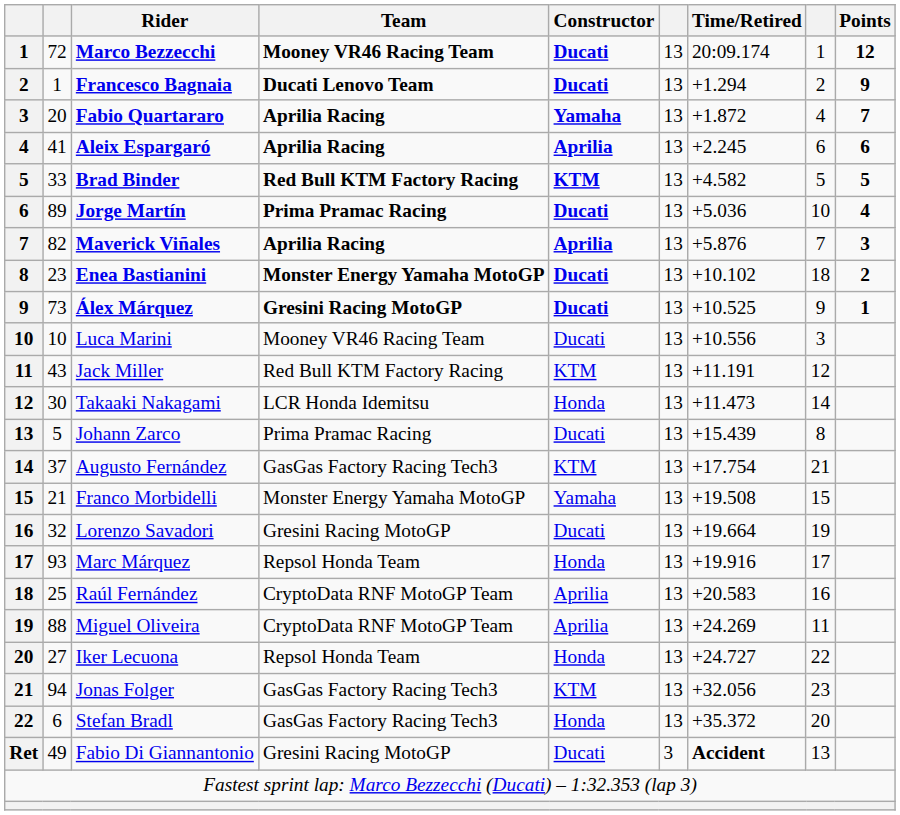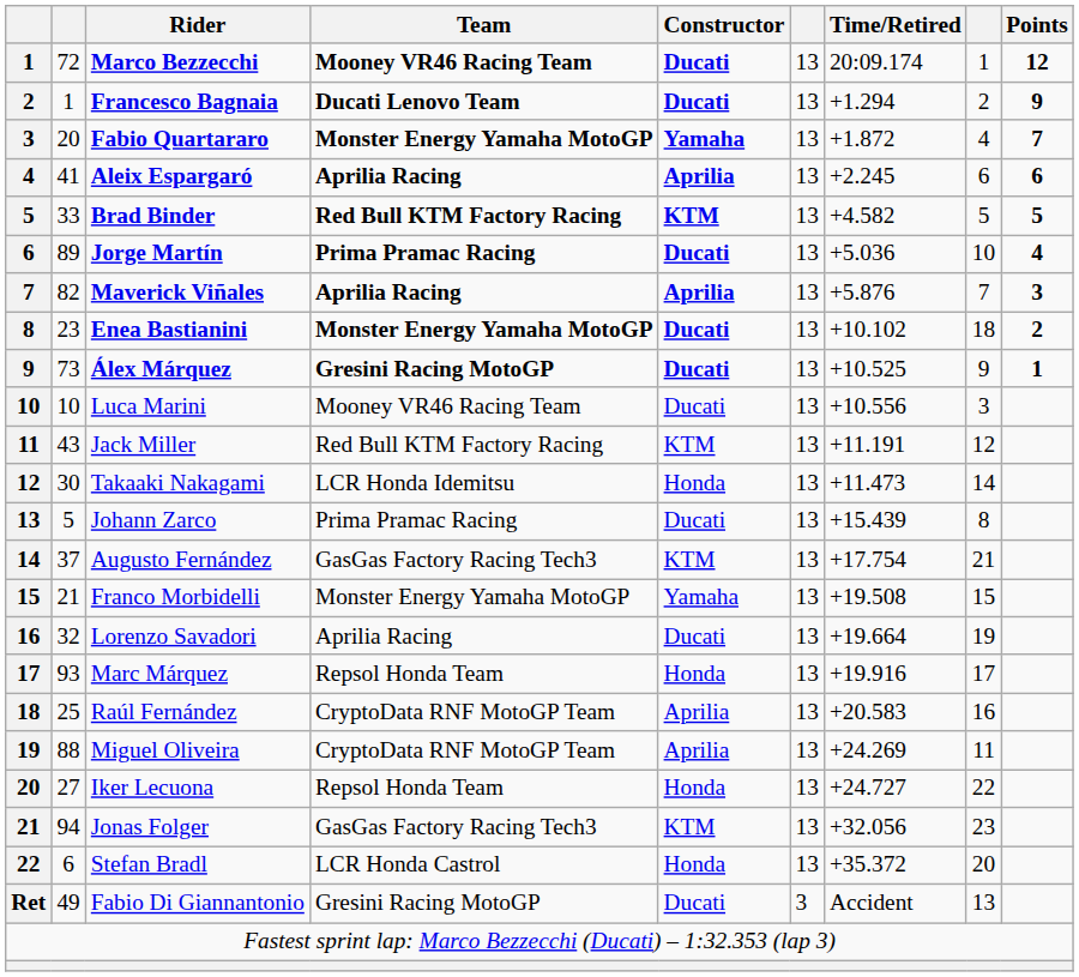Fabio Quartararo | Team: Aprilia Racing -> Monster Energy Yamaha MotoGP
Lorenzo Savadori | Team: Gresini Racing MotoGP -> Aprilia Racing
Stefan Bradl | Team: GasGas Factory Racing Tech3 -> LCR Honda Castrol
Fabio Di Giannantonio | Time/Retired: bold -> normal
